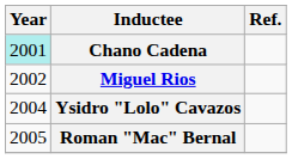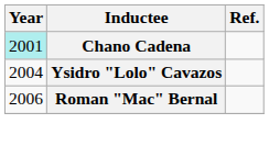- row: 2002 | Miguel Rios
Roman "Mac" Bernal | Year: 2005 -> 2006
